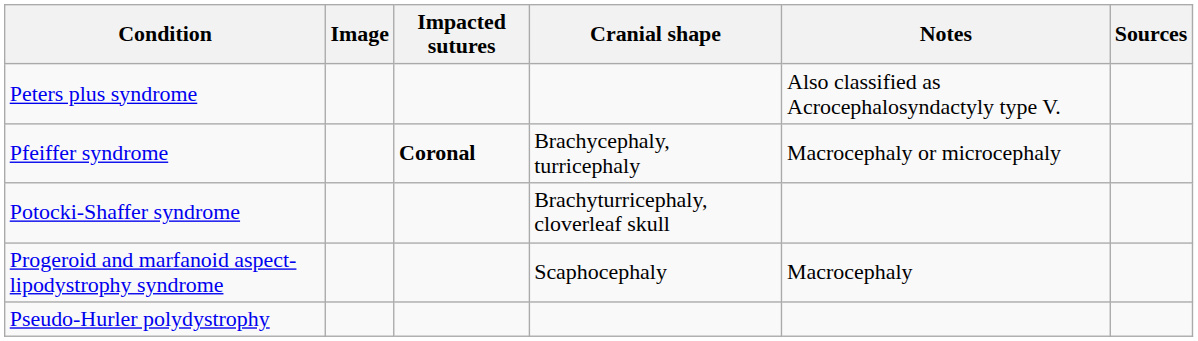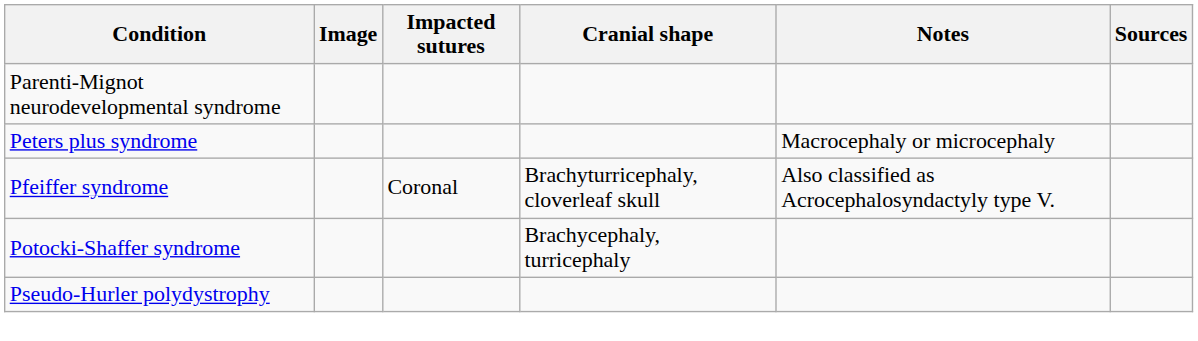+ row: Parenti-Mignot neurodevelopmental syndrome
Peters plus syndrome | Notes: Also classified as Acrocephalosyndactyly type V. -> Macrocephaly or microcephaly
Pfeiffer syndrome | Impacted sutures: bold -> normal
Pfeiffer syndrome | Cranial shape: Brachycephaly, turricephaly -> Brachyturricephaly, cloverleaf skull
Pfeiffer syndrome | Notes: Macrocephaly or microcephaly -> Also classified as Acrocephalosyndactyly type V.
Potocki-Shaffer syndrome | Cranial shape: Brachyturricephaly, cloverleaf skull -> Brachycephaly, turricephaly
- row: Progeroid and marfanoid aspect-lipodystrophy syndrome | Scaphocephaly | Macrocephaly
